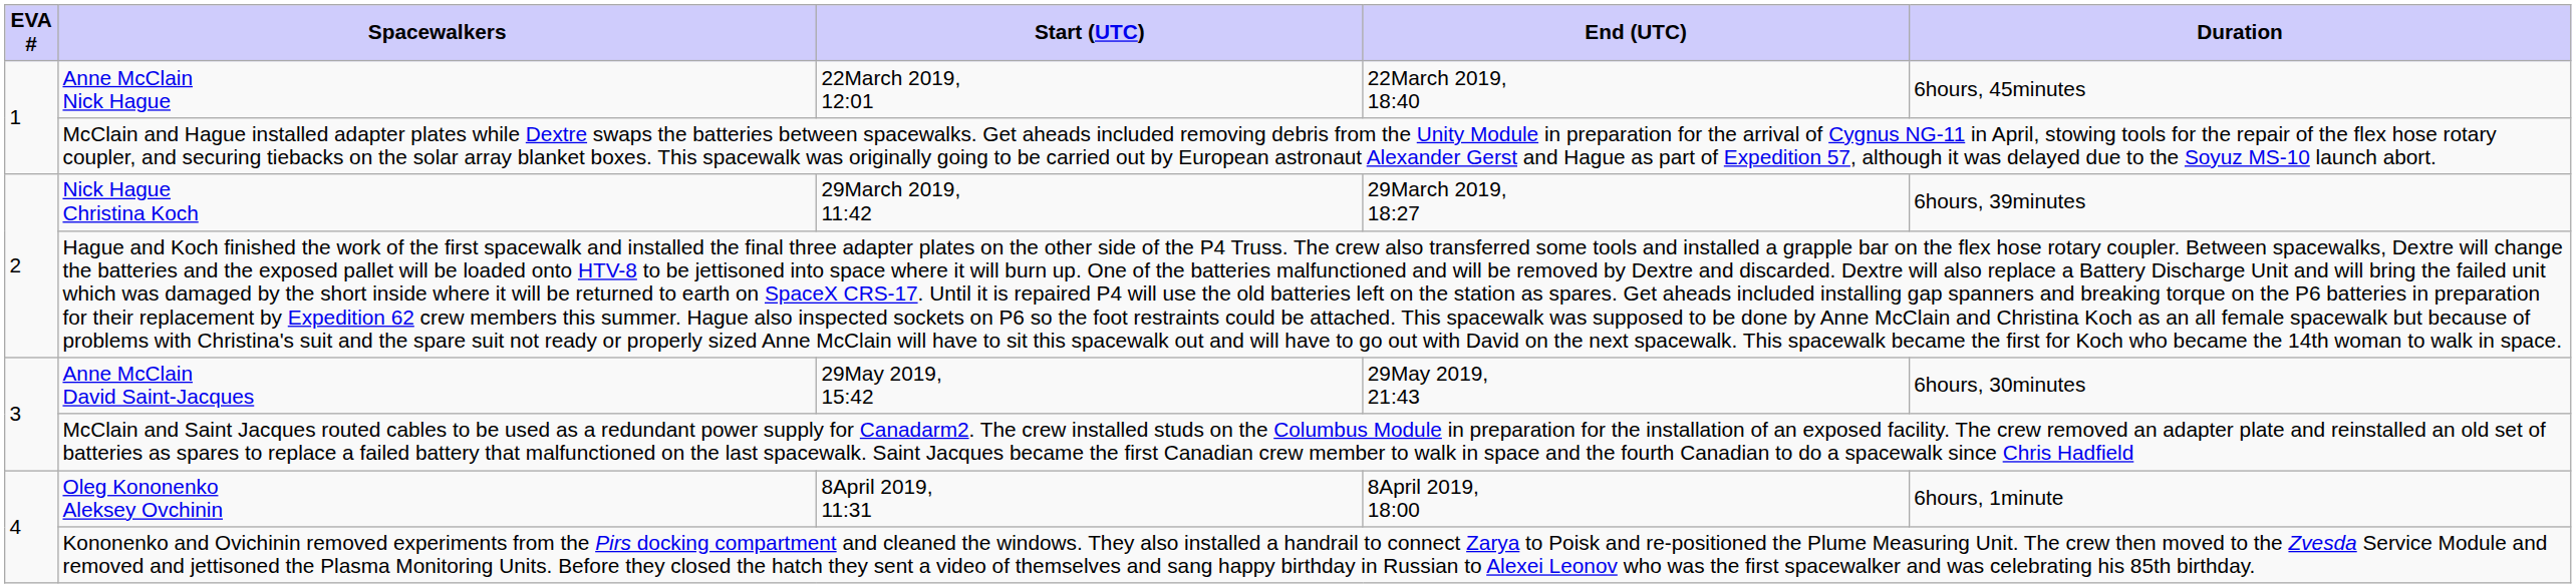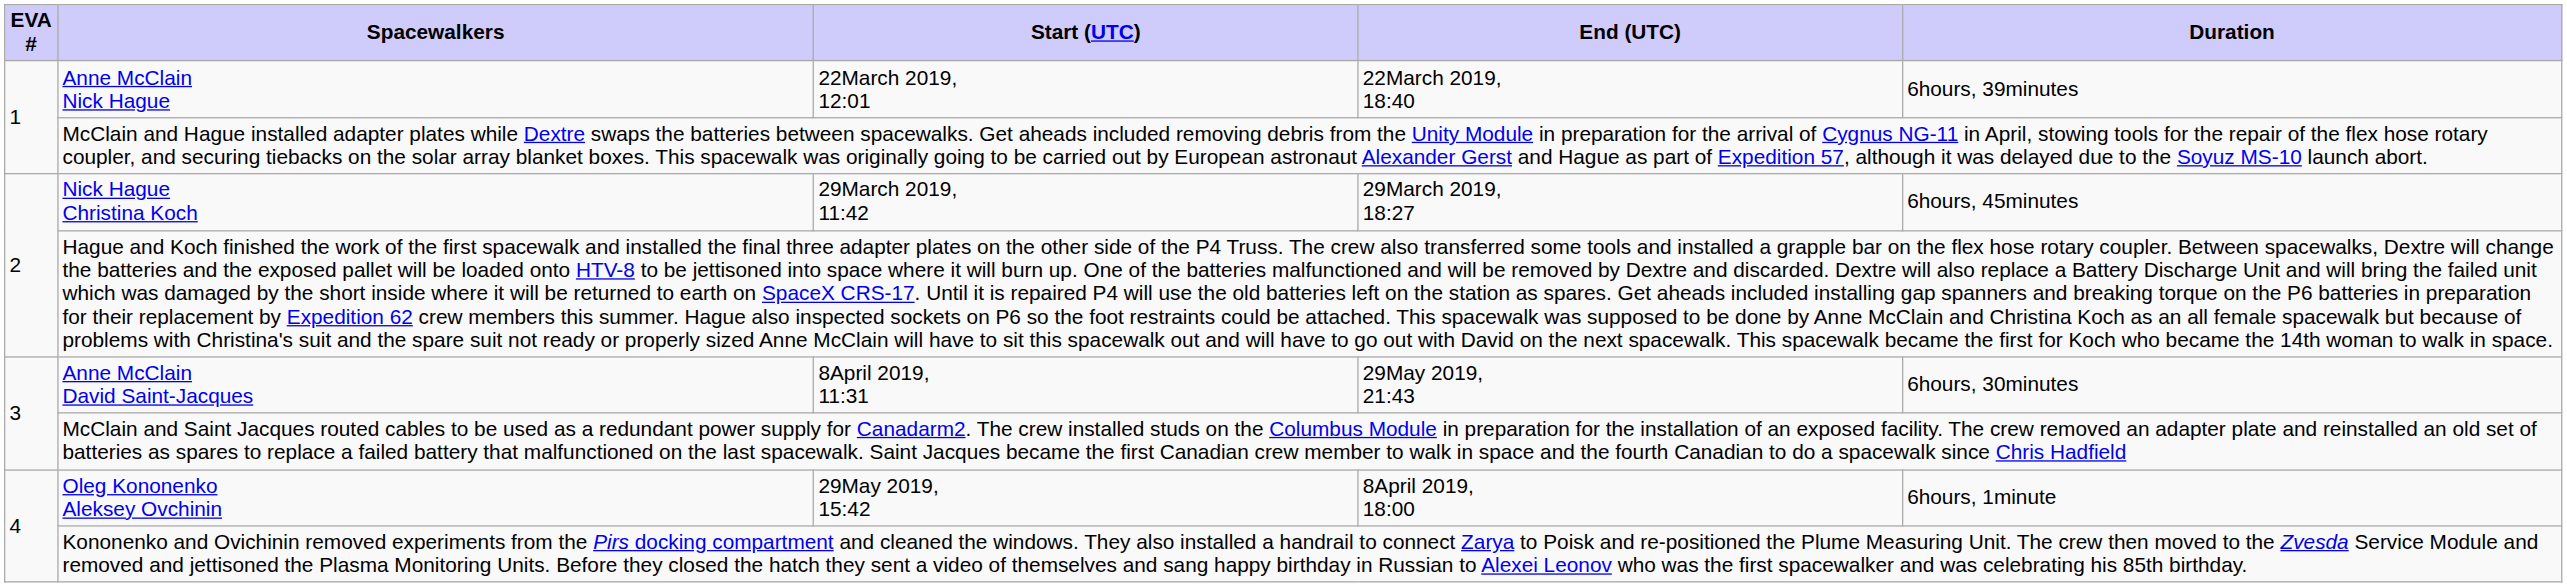Anne McClain Nick Hague | Duration: 6hours, 45minutes -> 6hours, 39minutes
Nick Hague Christina Koch | Duration: 6hours, 39minutes -> 6hours, 45minutes
Anne McClain David Saint-Jacques | Start (UTC): 29May 2019, 15:42 -> 8April 2019, 11:31
Oleg Kononenko Aleksey Ovchinin | Start (UTC): 8April 2019, 11:31 -> 29May 2019, 15:42
